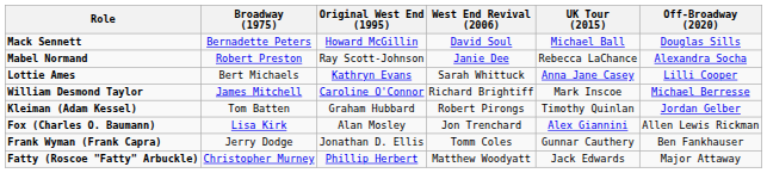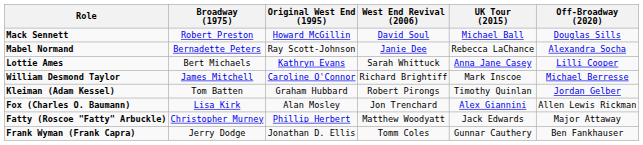Mack Sennett | Broadway (1975): Bernadette Peters -> Robert Preston
Mabel Normand | Broadway (1975): Robert Preston -> Bernadette Peters
rows swapped: Frank Wyman (Frank Capra) <-> Fatty (Roscoe "Fatty" Arbuckle)
